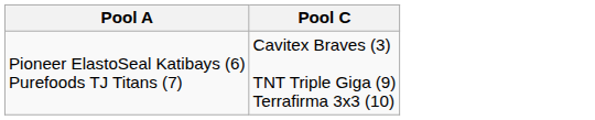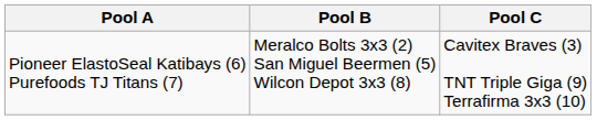+ column: Pool B | Meralco Bolts 3x3 (2) San Miguel Beermen (5) Wilcon Depot 3x3 (8)
